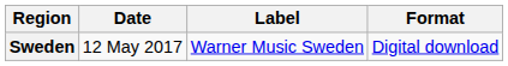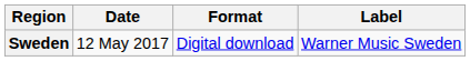columns swapped: Format <-> Label
